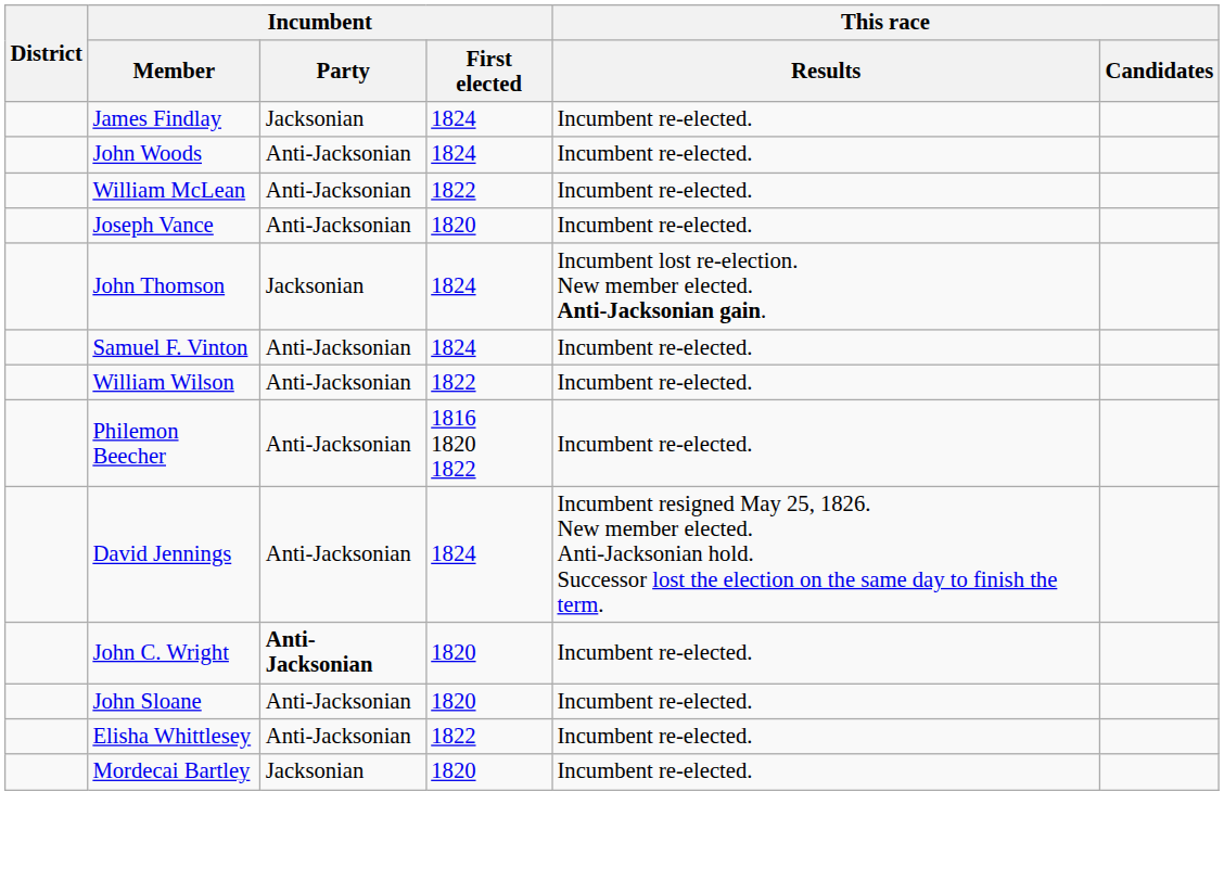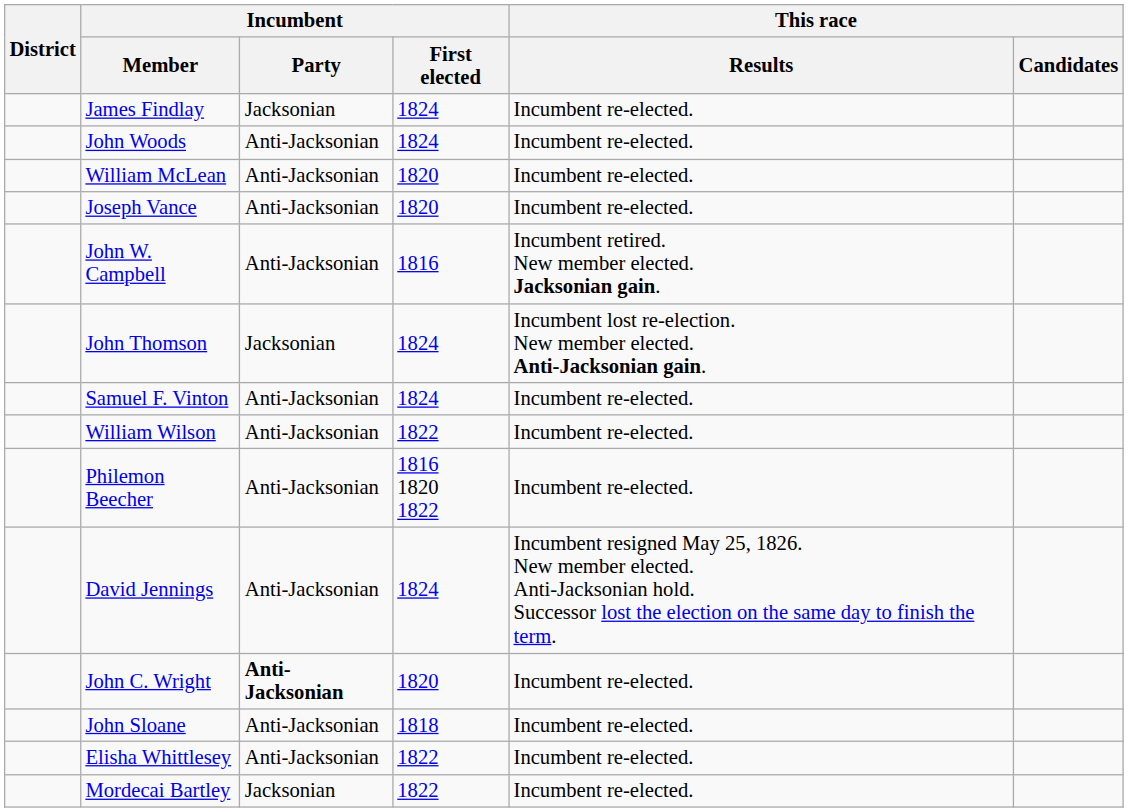William McLean | Incumbent / First elected: 1822 -> 1820
+ row: John W. Campbell | Anti-Jacksonian | 1816 | Incumbent retired. New member elected. Jacksonian gain.
John Sloane | Incumbent / First elected: 1820 -> 1818
Mordecai Bartley | Incumbent / First elected: 1820 -> 1822
